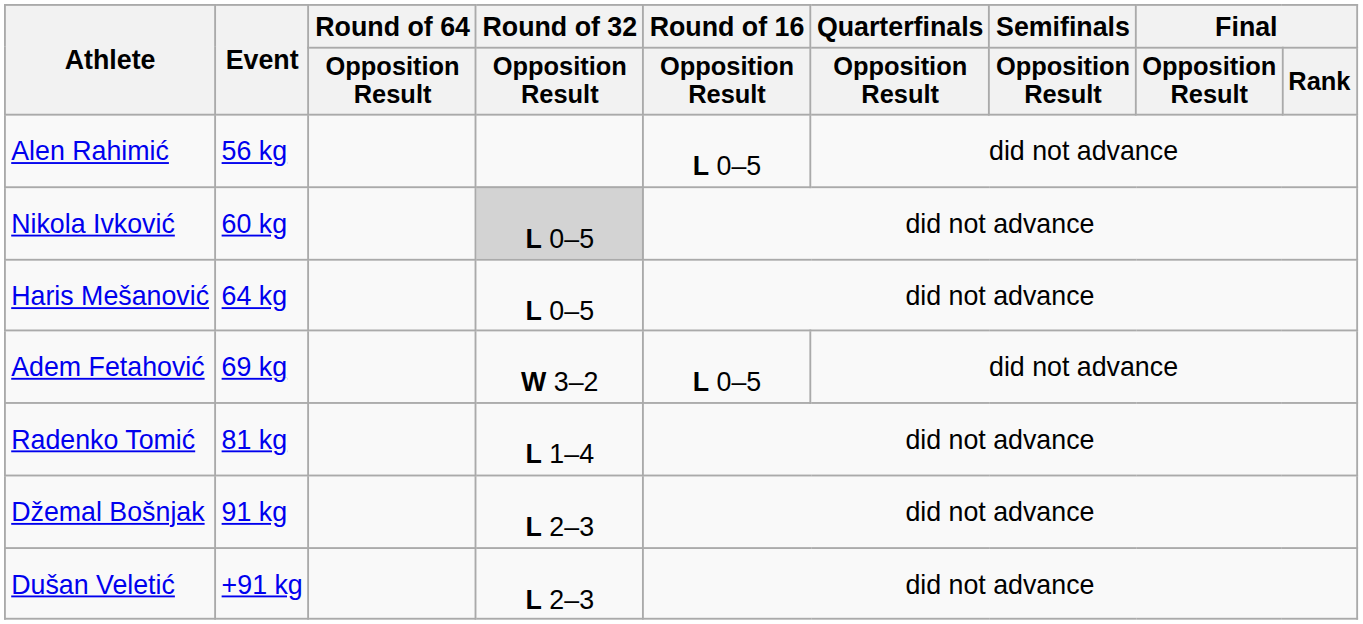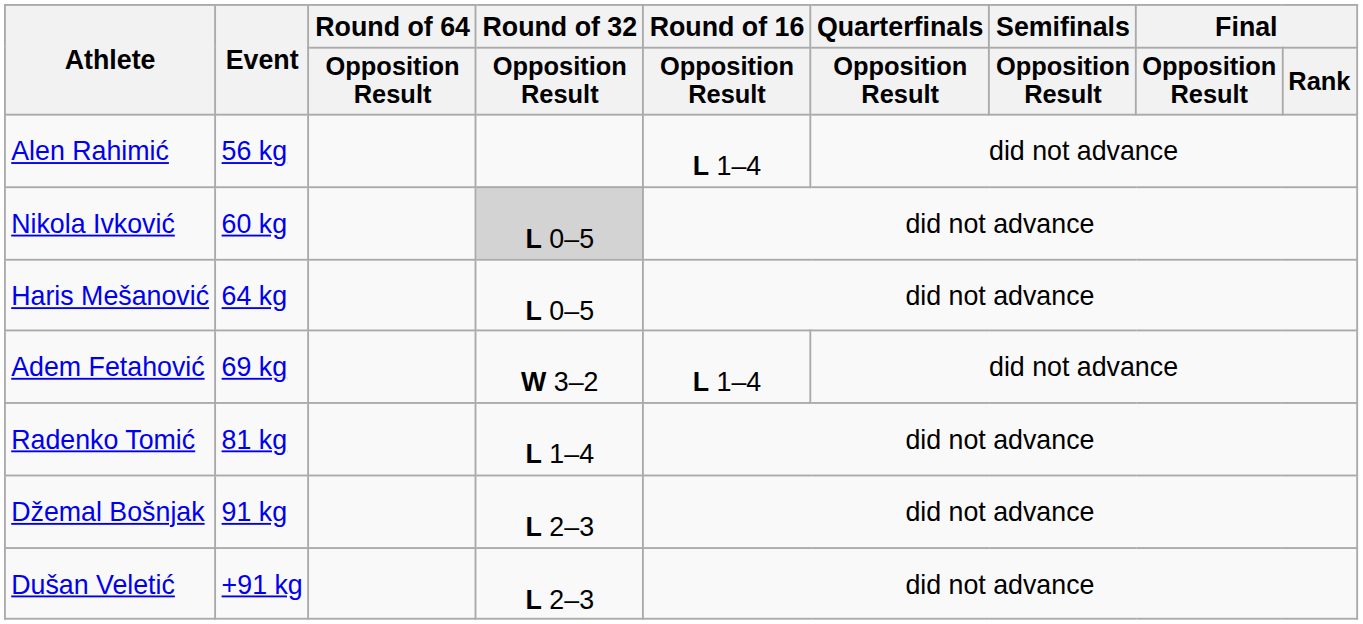Alen Rahimić | Round of 16 / Opposition Result: L 0–5 -> L 1–4
Adem Fetahović | Round of 16 / Opposition Result: L 0–5 -> L 1–4
